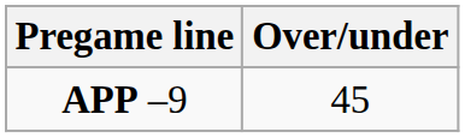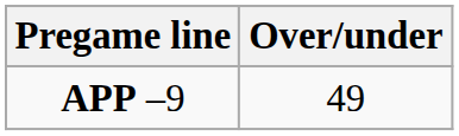APP –9 | Over/under: 45 -> 49
